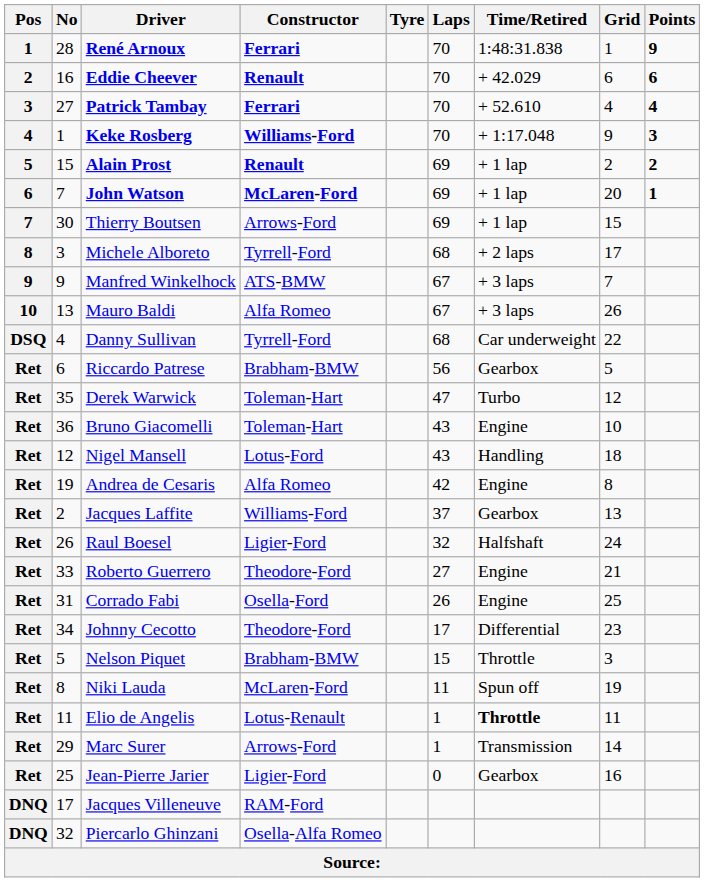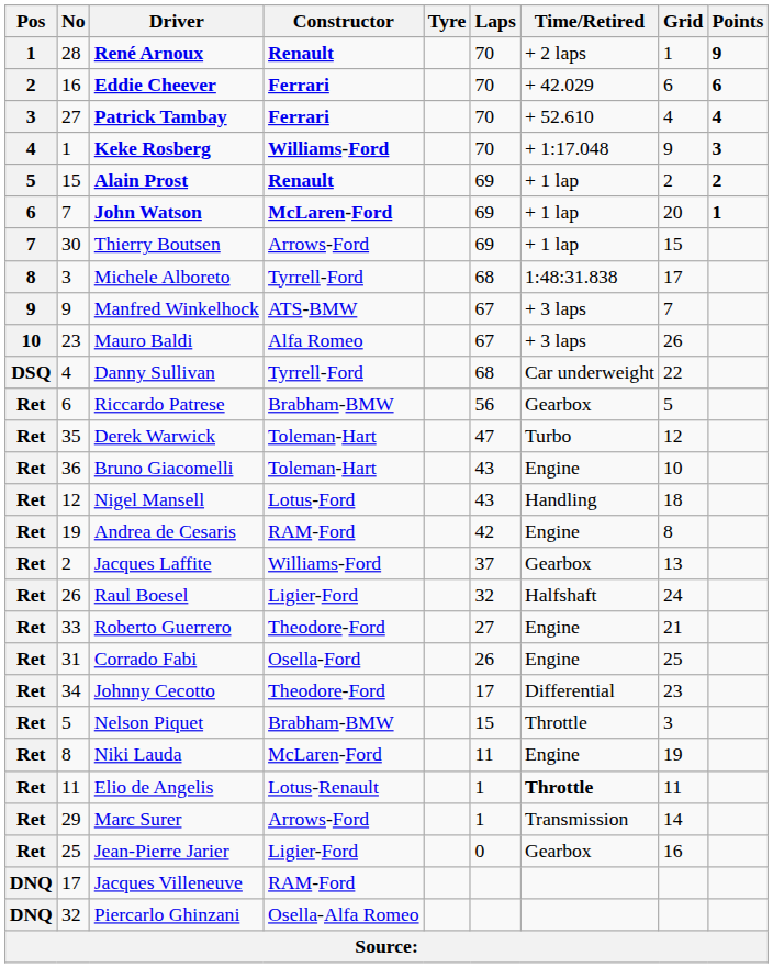René Arnoux | Constructor: Ferrari -> Renault
René Arnoux | Time/Retired: 1:48:31.838 -> + 2 laps
Eddie Cheever | Constructor: Renault -> Ferrari
Michele Alboreto | Time/Retired: + 2 laps -> 1:48:31.838
Mauro Baldi | No: 13 -> 23
Andrea de Cesaris | Constructor: Alfa Romeo -> RAM-Ford
Niki Lauda | Time/Retired: Spun off -> Engine
